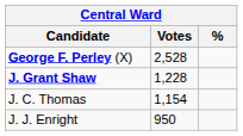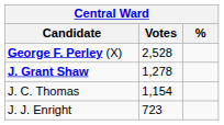J. Grant Shaw | Votes: 1,228 -> 1,278
J. J. Enright | Votes: 950 -> 723
